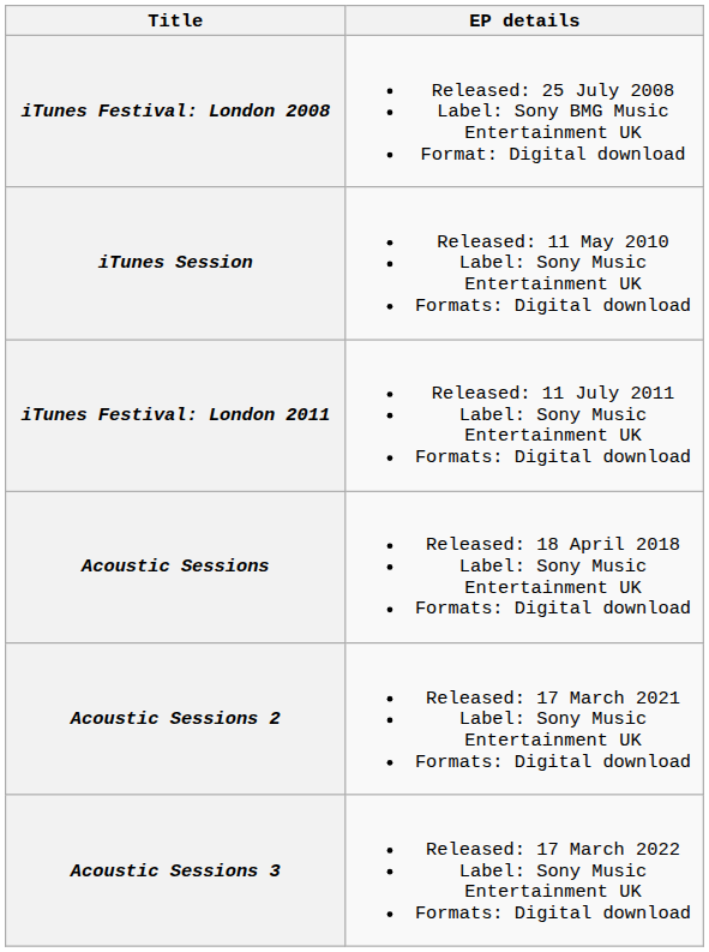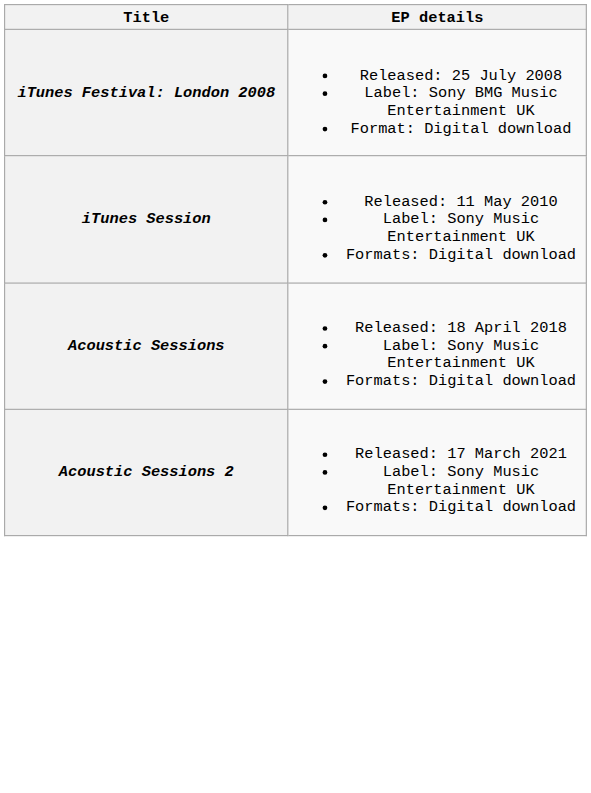- row: iTunes Festival: London 2011 | Released: 11 July 2011 Label: Sony Music Entertainment UK Formats: Digital download
- row: Acoustic Sessions 3 | Released: 17 March 2022 Label: Sony Music Entertainment UK Formats: Digital download
